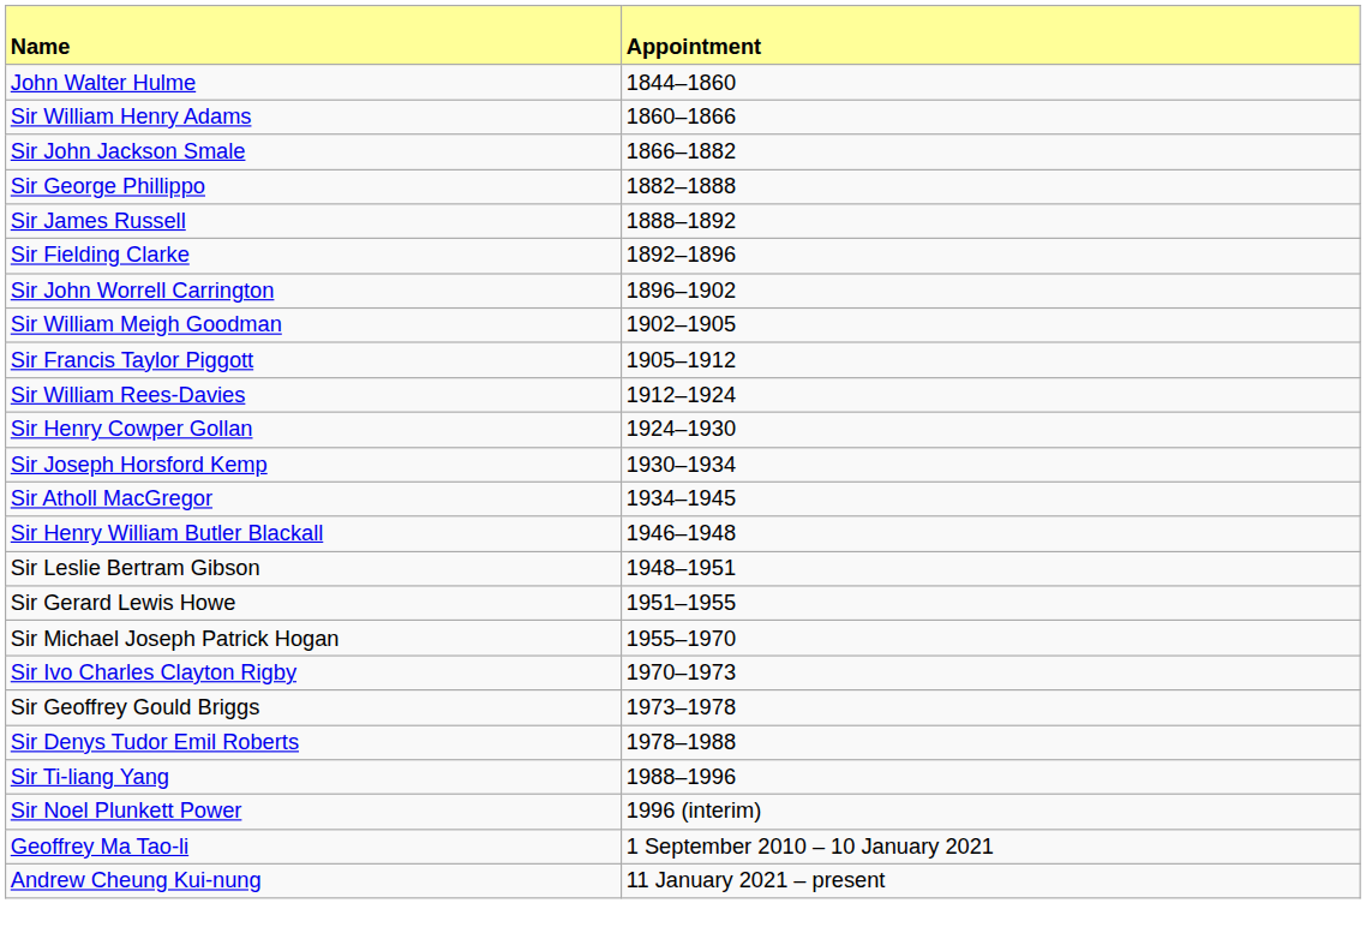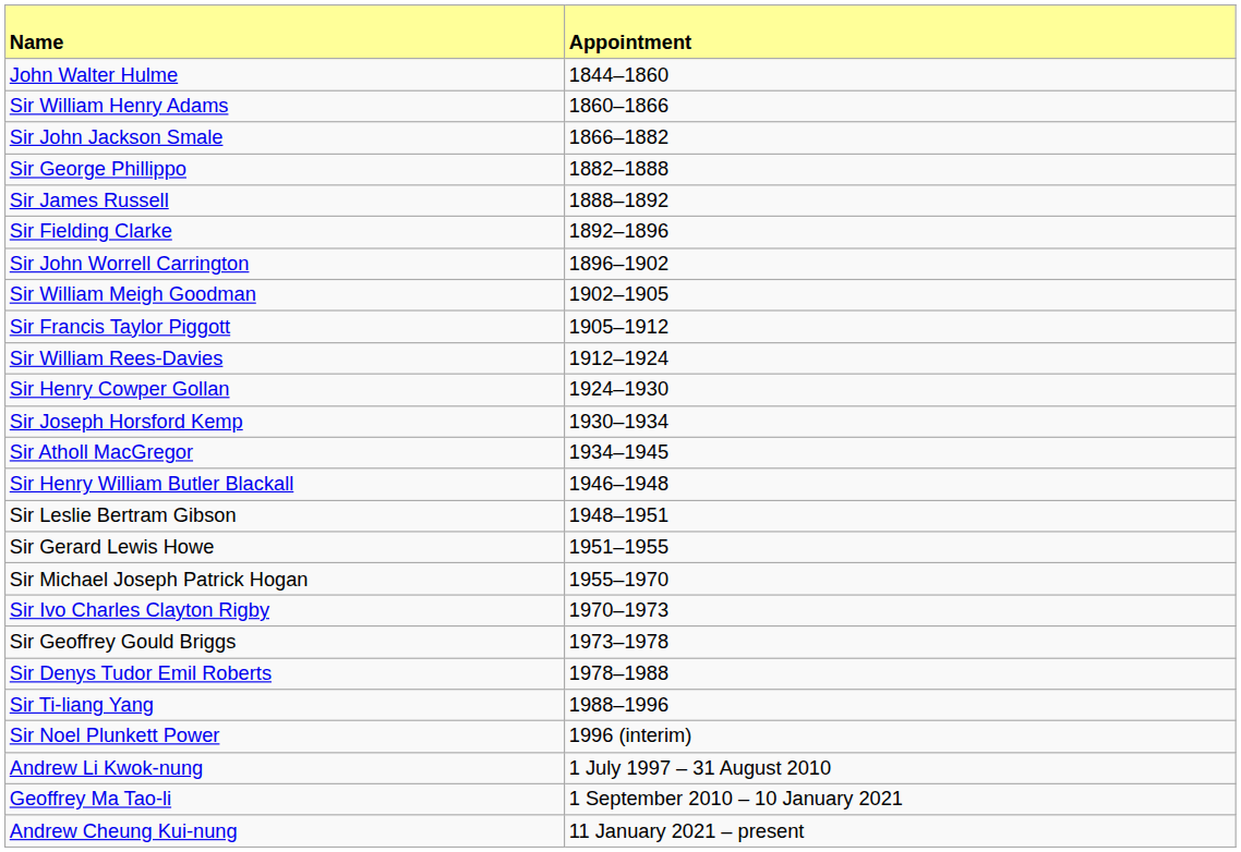+ row: Andrew Li Kwok-nung | 1 July 1997 – 31 August 2010
